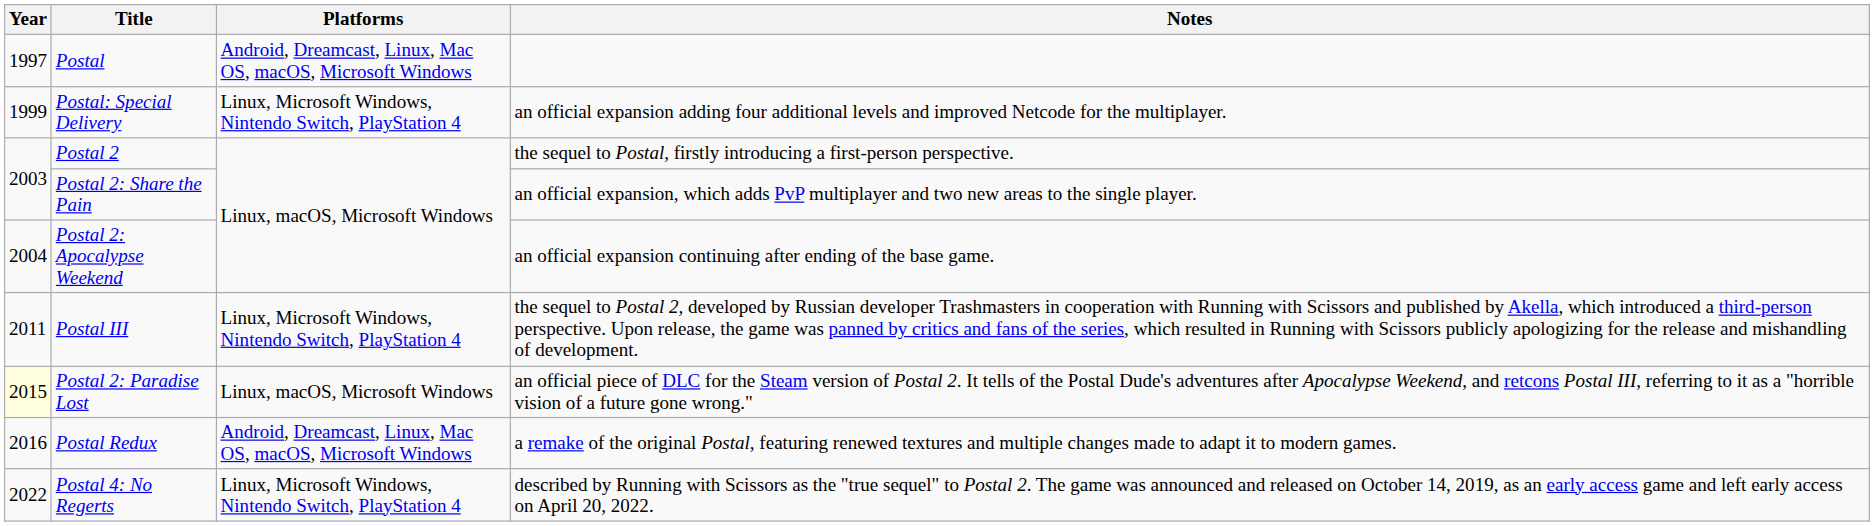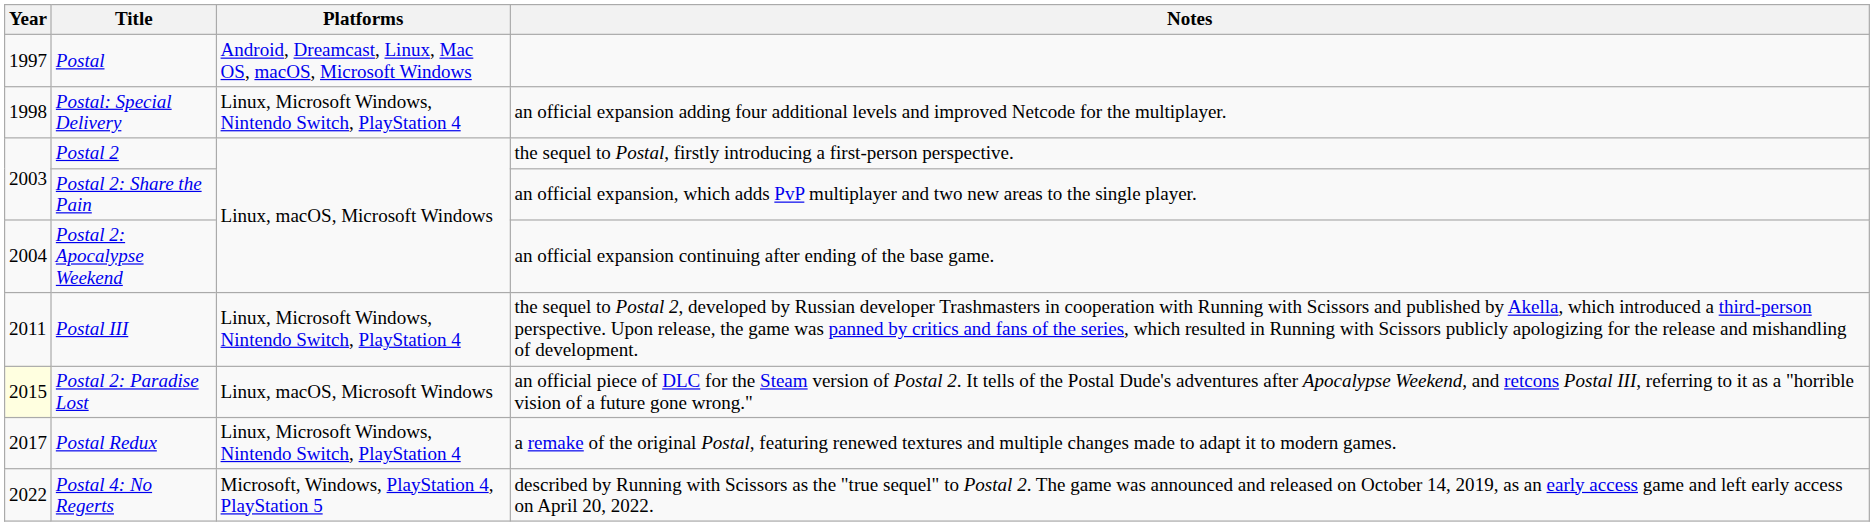Postal: Special Delivery | Year: 1999 -> 1998
Postal Redux | Year: 2016 -> 2017
Postal Redux | Platforms: Android, Dreamcast, Linux, Mac OS, macOS, Microsoft Windows -> Linux, Microsoft Windows, Nintendo Switch, PlayStation 4
Postal 4: No Regerts | Platforms: Linux, Microsoft Windows, Nintendo Switch, PlayStation 4 -> Microsoft, Windows, PlayStation 4, PlayStation 5
